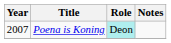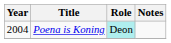Poena is Koning | Year: 2007 -> 2004
